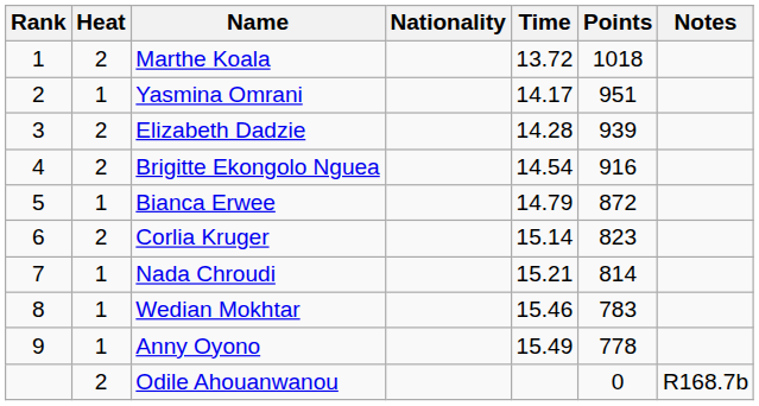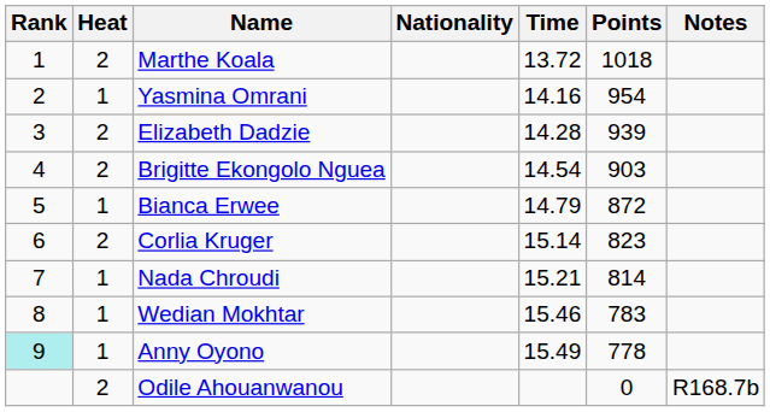Yasmina Omrani | Time: 14.17 -> 14.16
Yasmina Omrani | Points: 951 -> 954
Brigitte Ekongolo Nguea | Points: 916 -> 903
Anny Oyono | Rank: no background -> paleturquoise background
